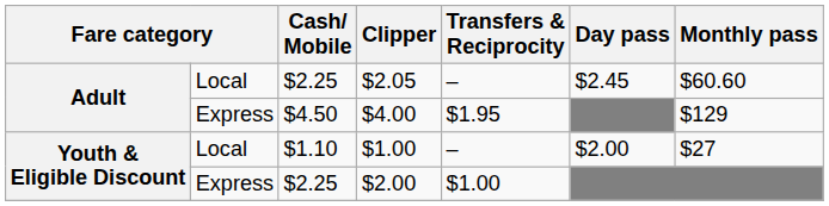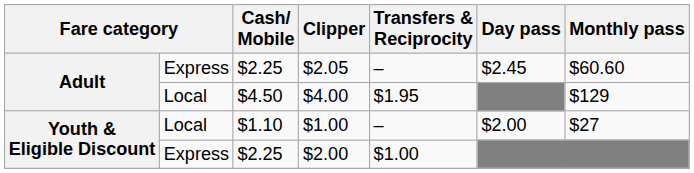$2.05 | column 2: Local -> Express
$4.00 | column 2: Express -> Local
